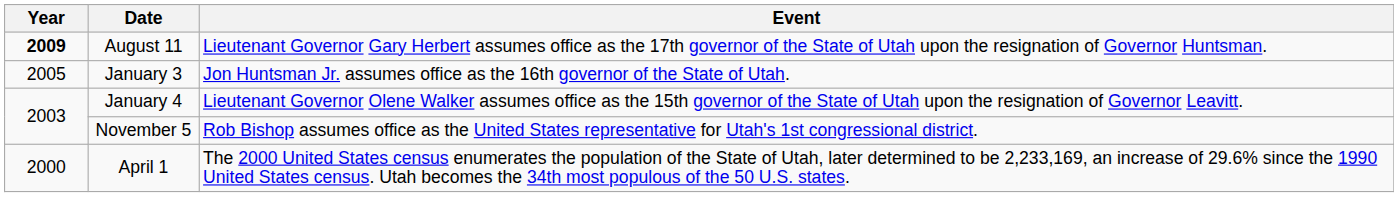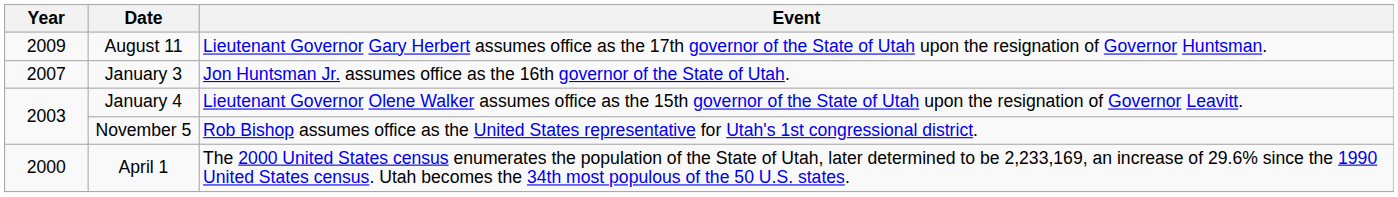August 11 | Year: bold -> normal
January 3 | Year: 2005 -> 2007
